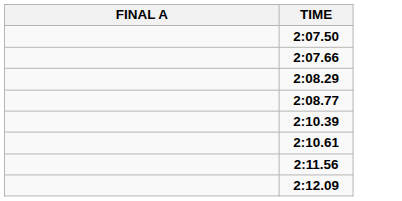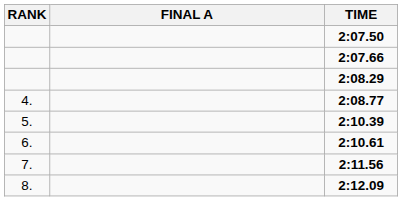+ column: RANK | 4. | 5. | 6. | 7. | 8.
